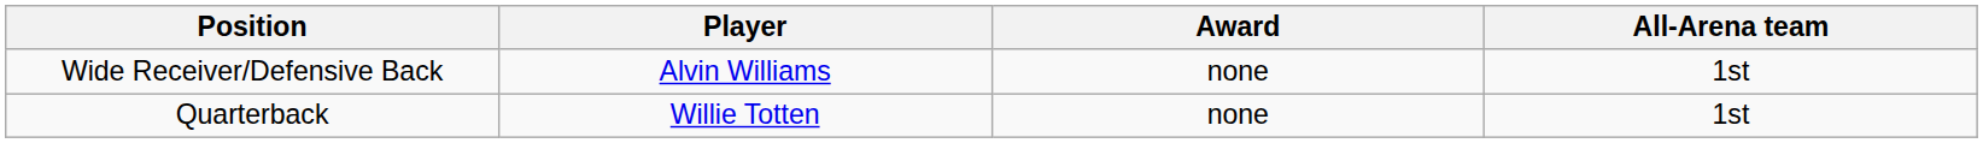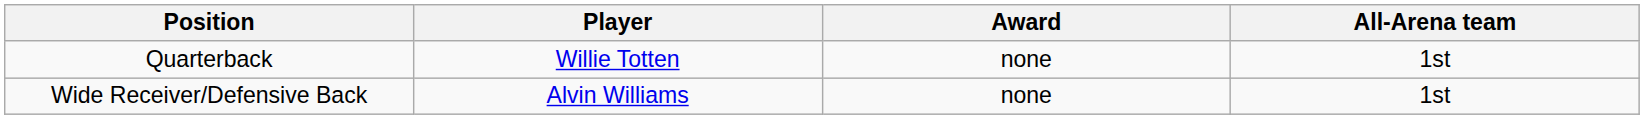rows swapped: Quarterback <-> Wide Receiver/Defensive Back
